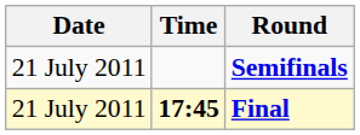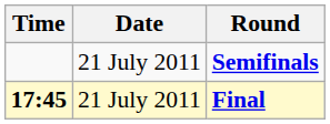columns swapped: Date <-> Time
